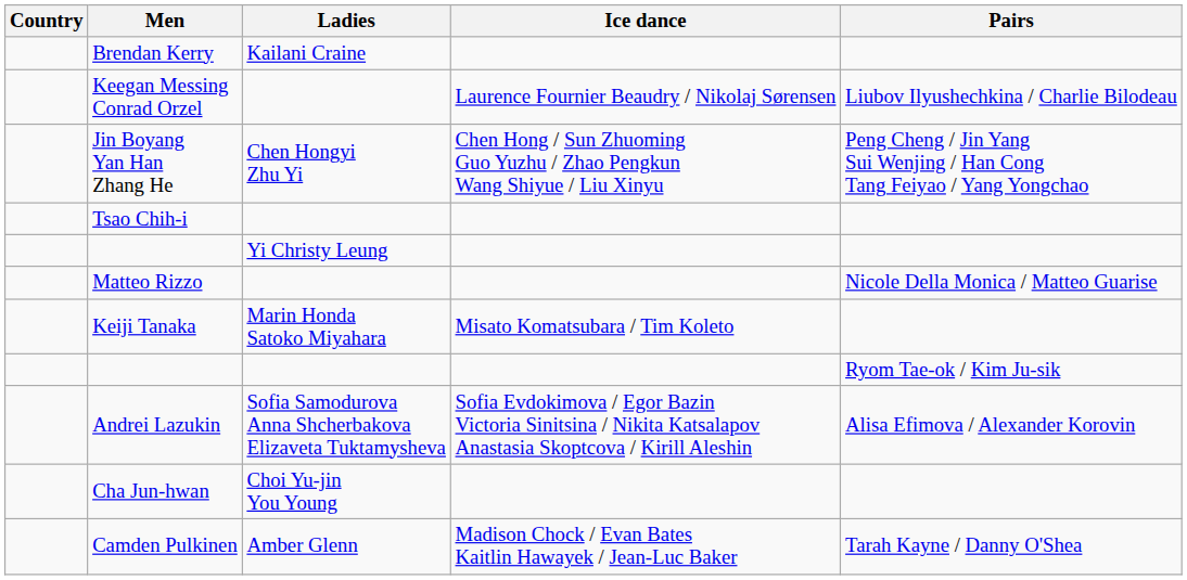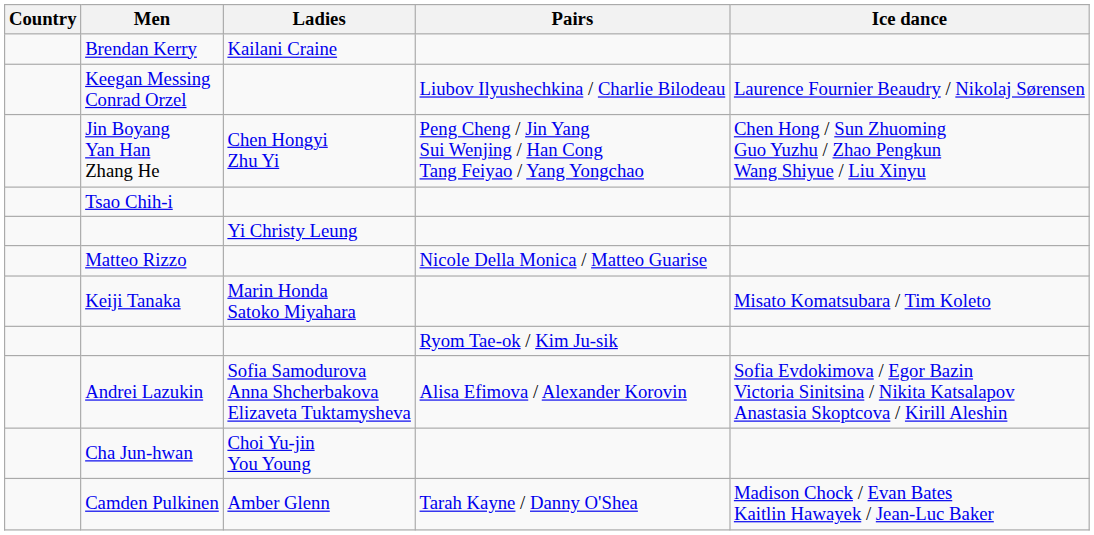columns swapped: Pairs <-> Ice dance
